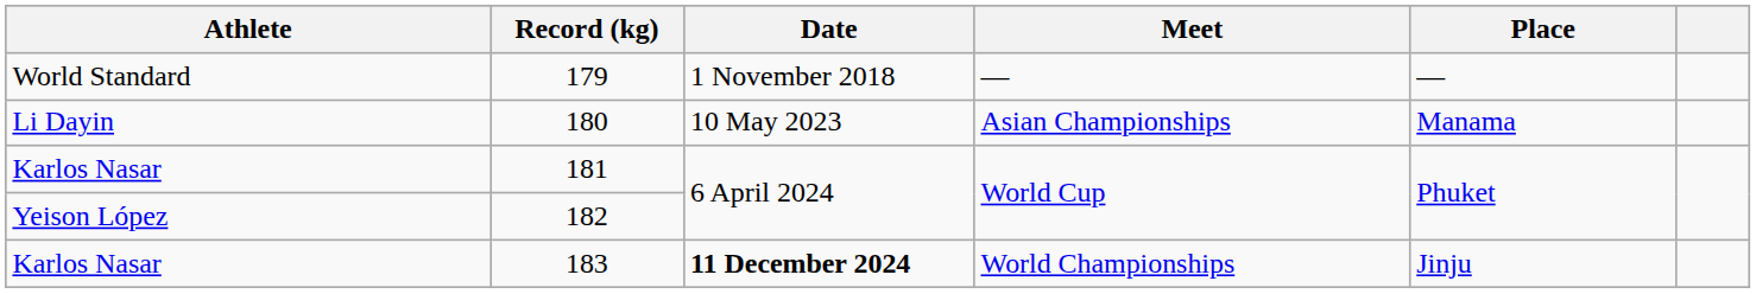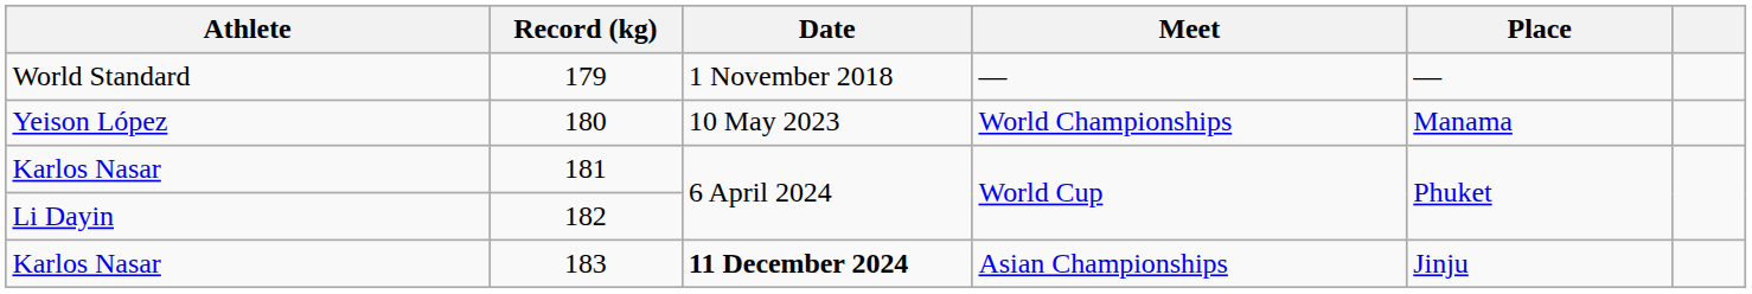180 | Athlete: Li Dayin -> Yeison López
180 | Meet: Asian Championships -> World Championships
182 | Athlete: Yeison López -> Li Dayin
183 | Meet: World Championships -> Asian Championships
